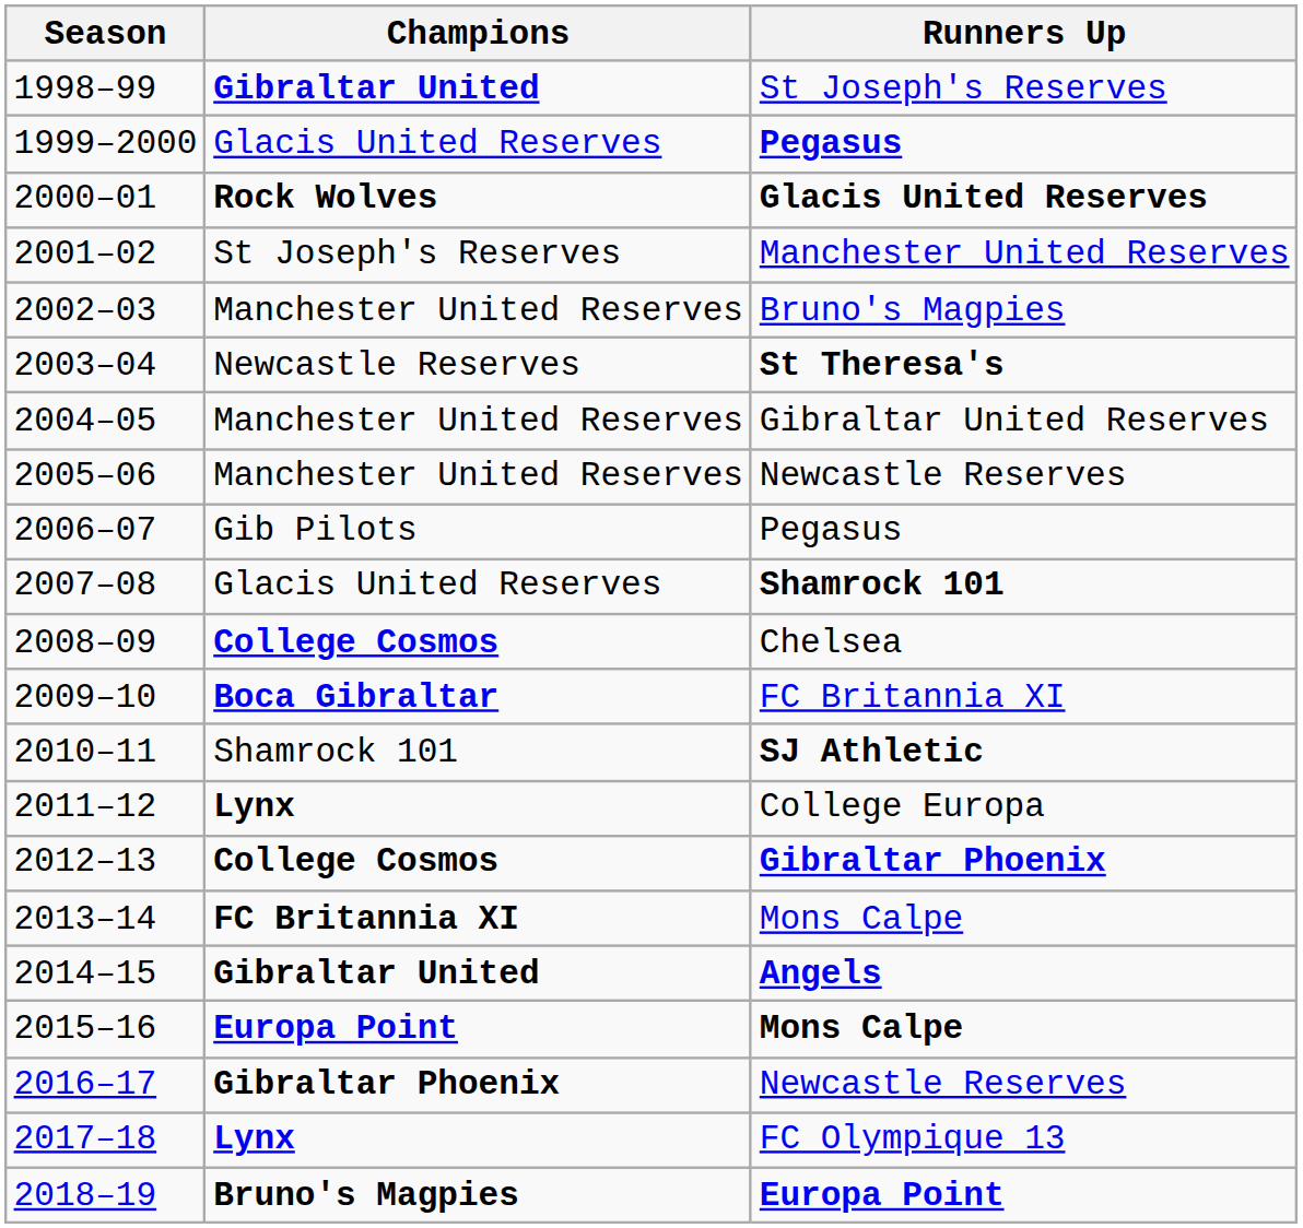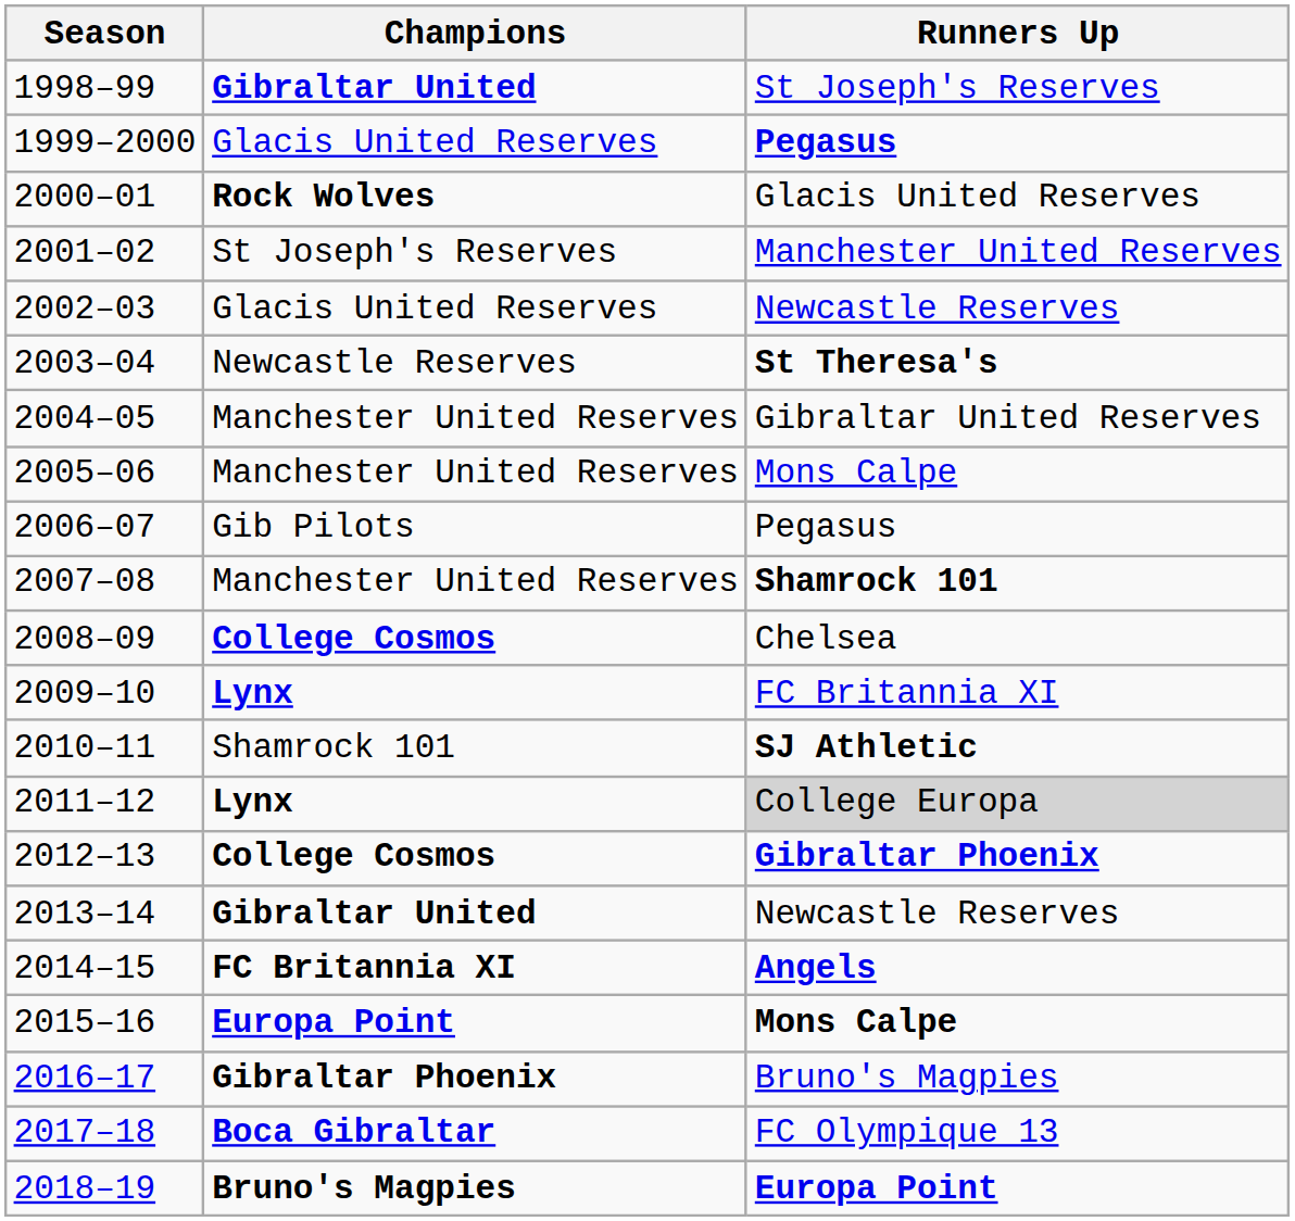2000–01 | Runners Up: bold -> normal
2002–03 | Champions: Manchester United Reserves -> Glacis United Reserves
2002–03 | Runners Up: Bruno's Magpies -> Newcastle Reserves
2005–06 | Runners Up: Newcastle Reserves -> Mons Calpe
2007–08 | Champions: Glacis United Reserves -> Manchester United Reserves
2009–10 | Champions: Boca Gibraltar -> Lynx
2011–12 | Runners Up: no background -> lightgrey background
2013–14 | Champions: FC Britannia XI -> Gibraltar United
2013–14 | Runners Up: Mons Calpe -> Newcastle Reserves
2014–15 | Champions: Gibraltar United -> FC Britannia XI
2016–17 | Runners Up: Newcastle Reserves -> Bruno's Magpies
2017–18 | Champions: Lynx -> Boca Gibraltar
